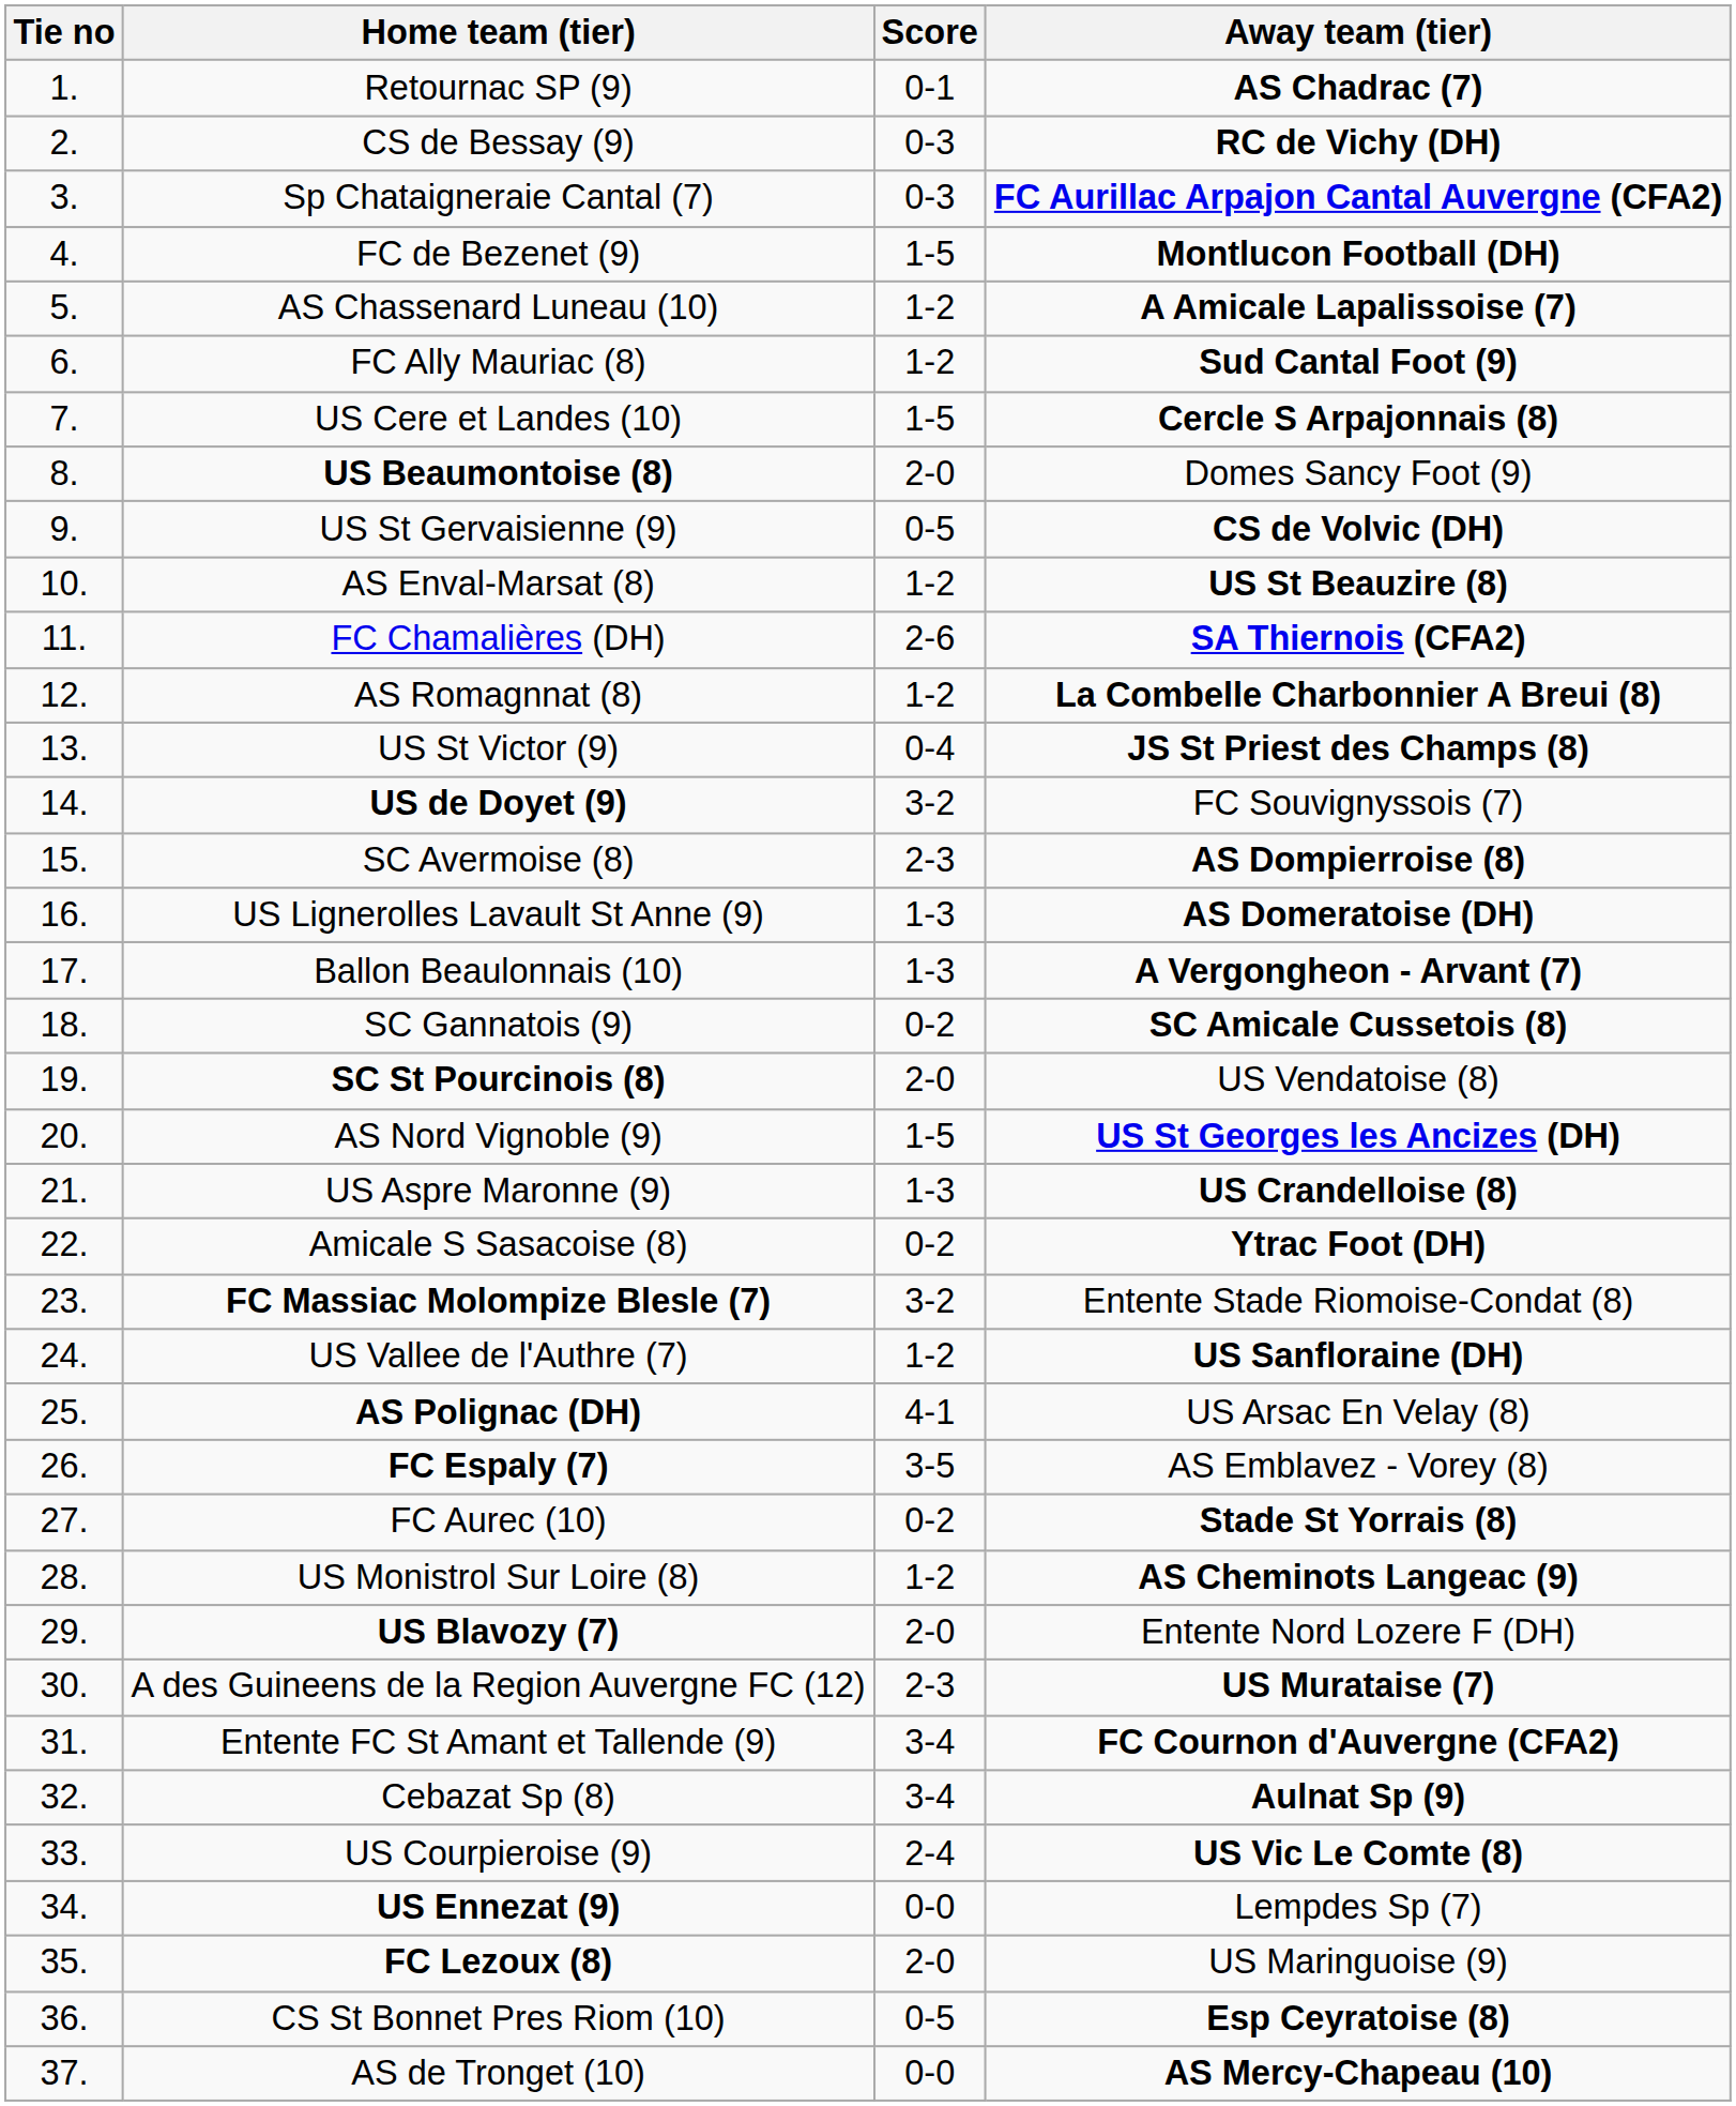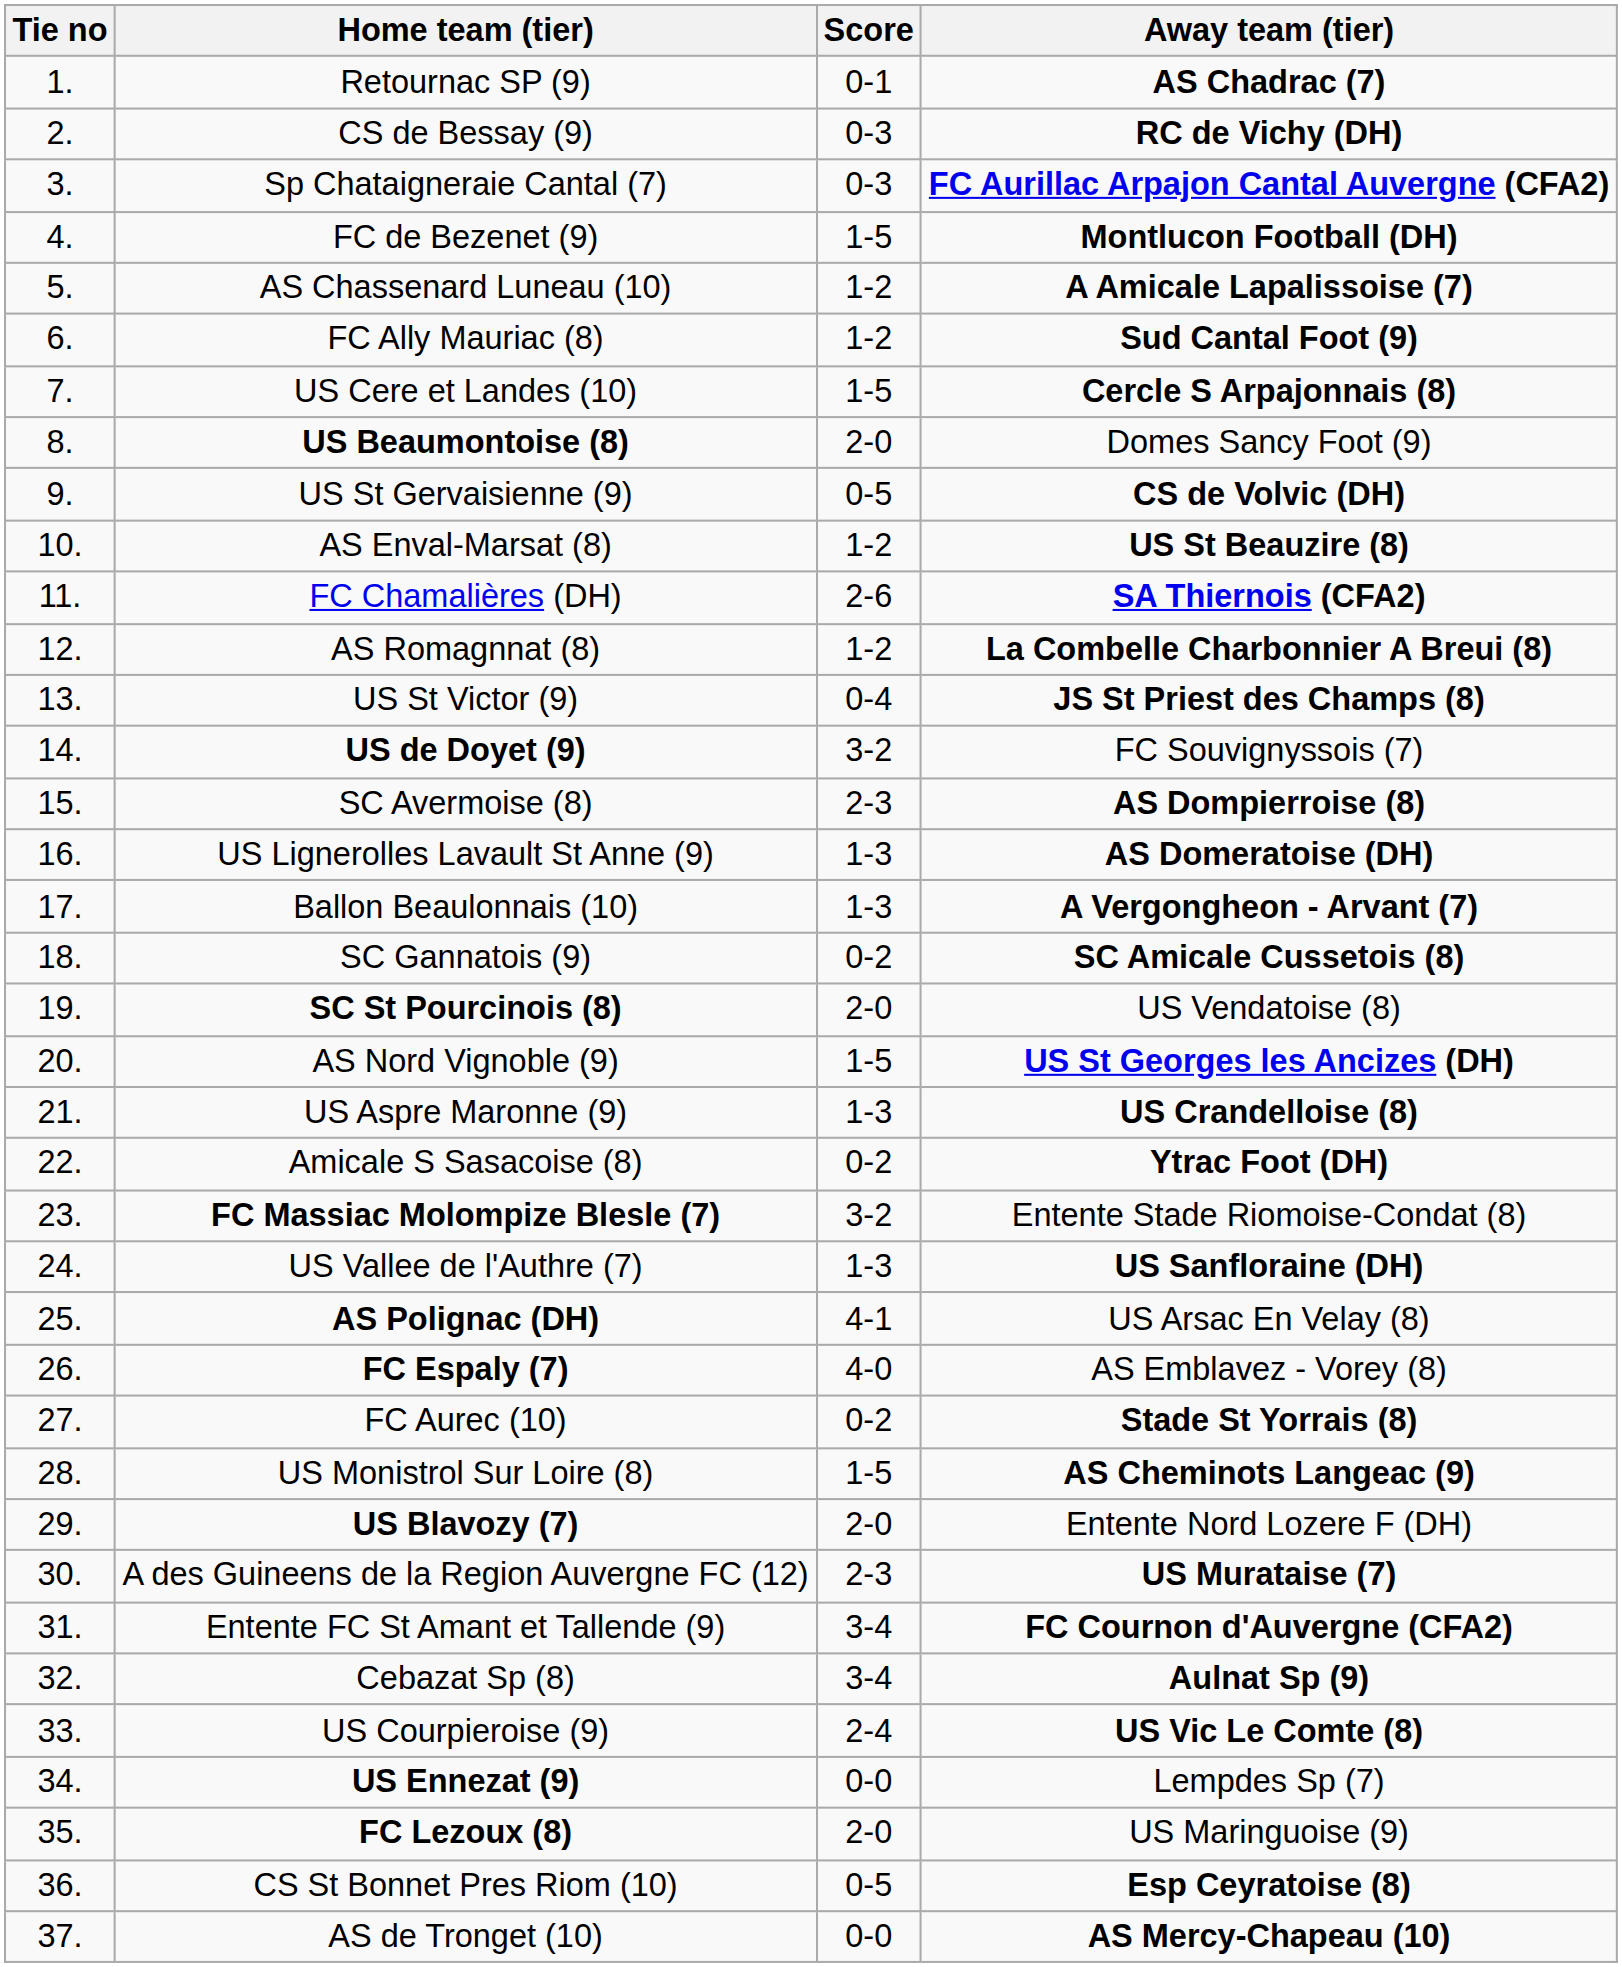US Vallee de l'Authre (7) | Score: 1-2 -> 1-3
FC Espaly (7) | Score: 3-5 -> 4-0
US Monistrol Sur Loire (8) | Score: 1-2 -> 1-5
